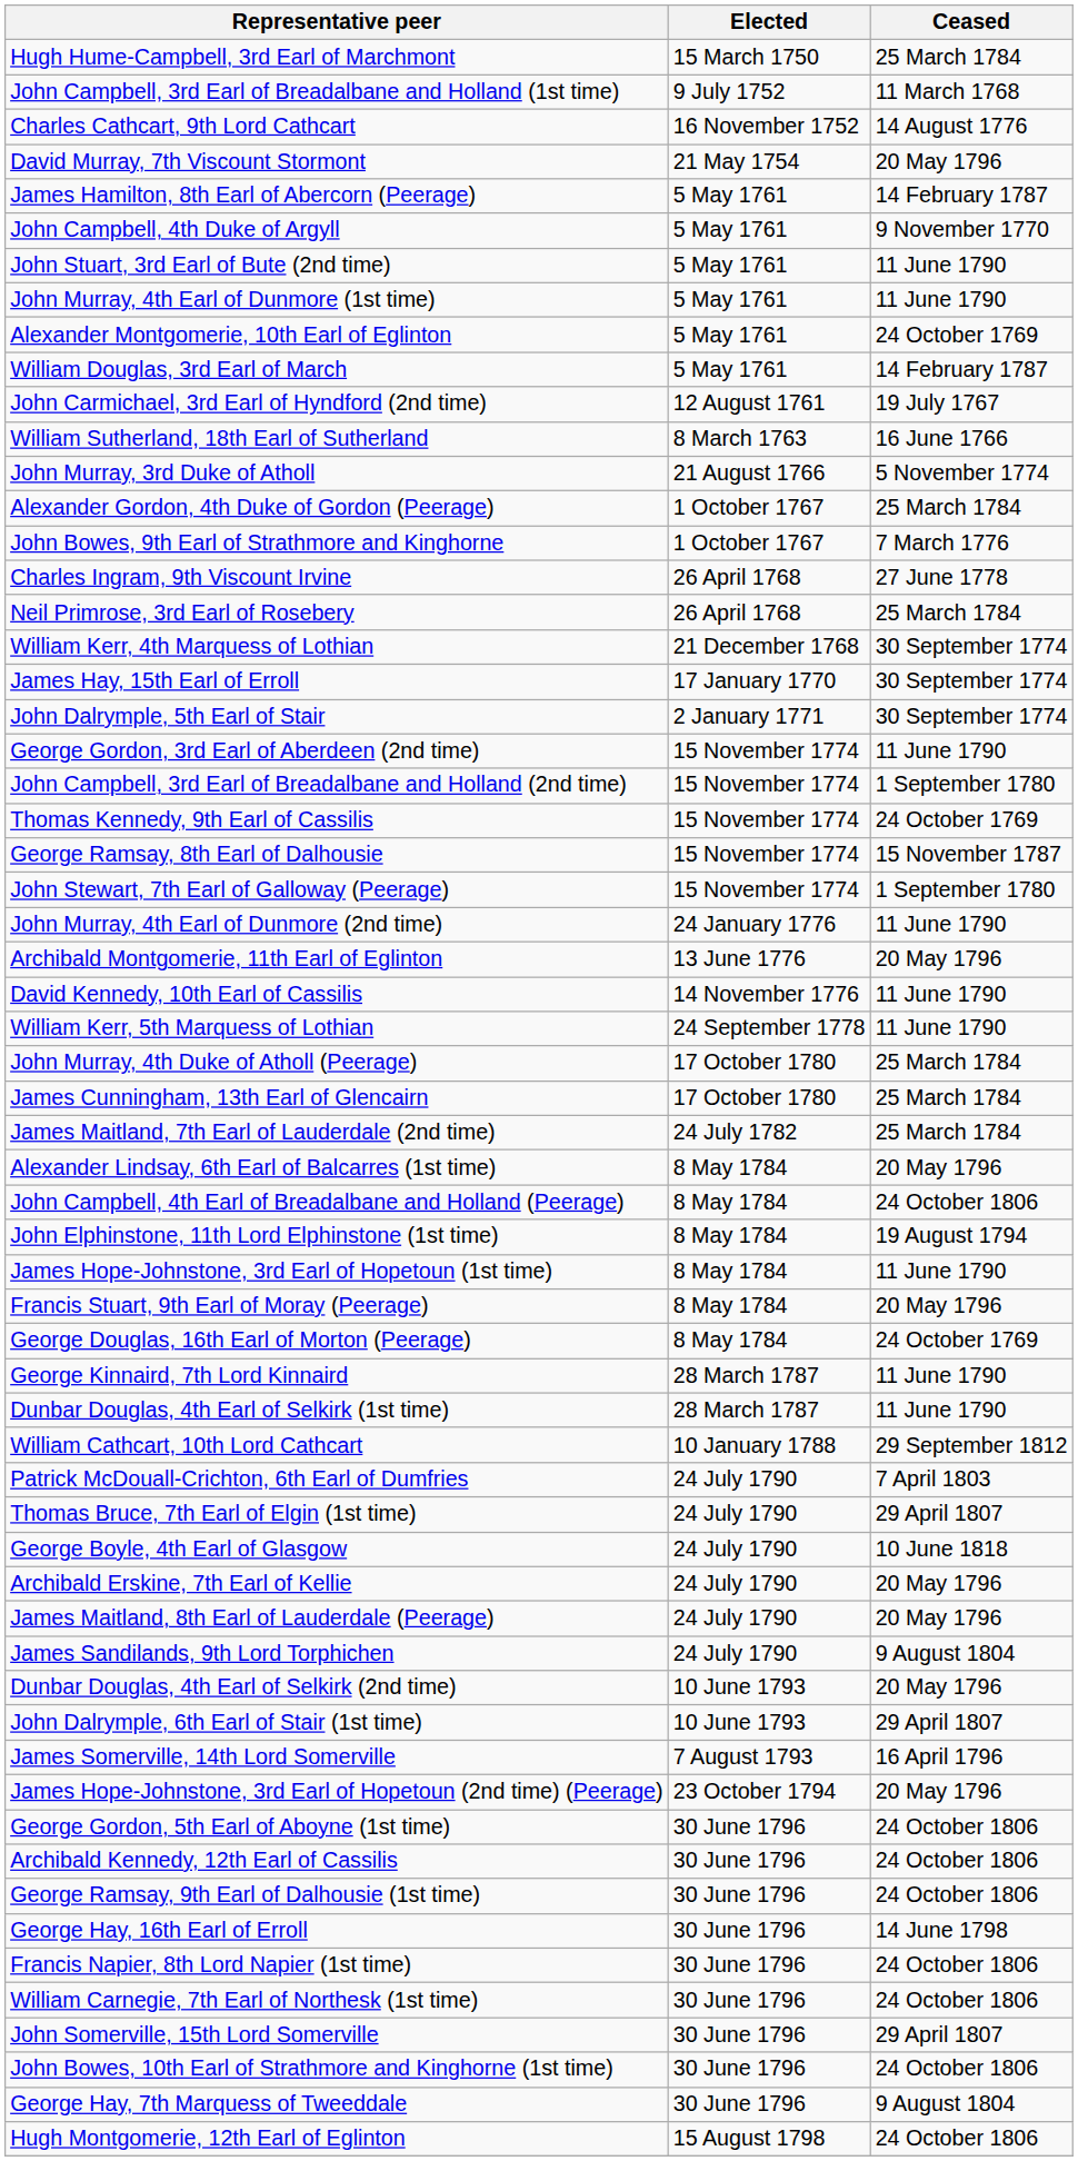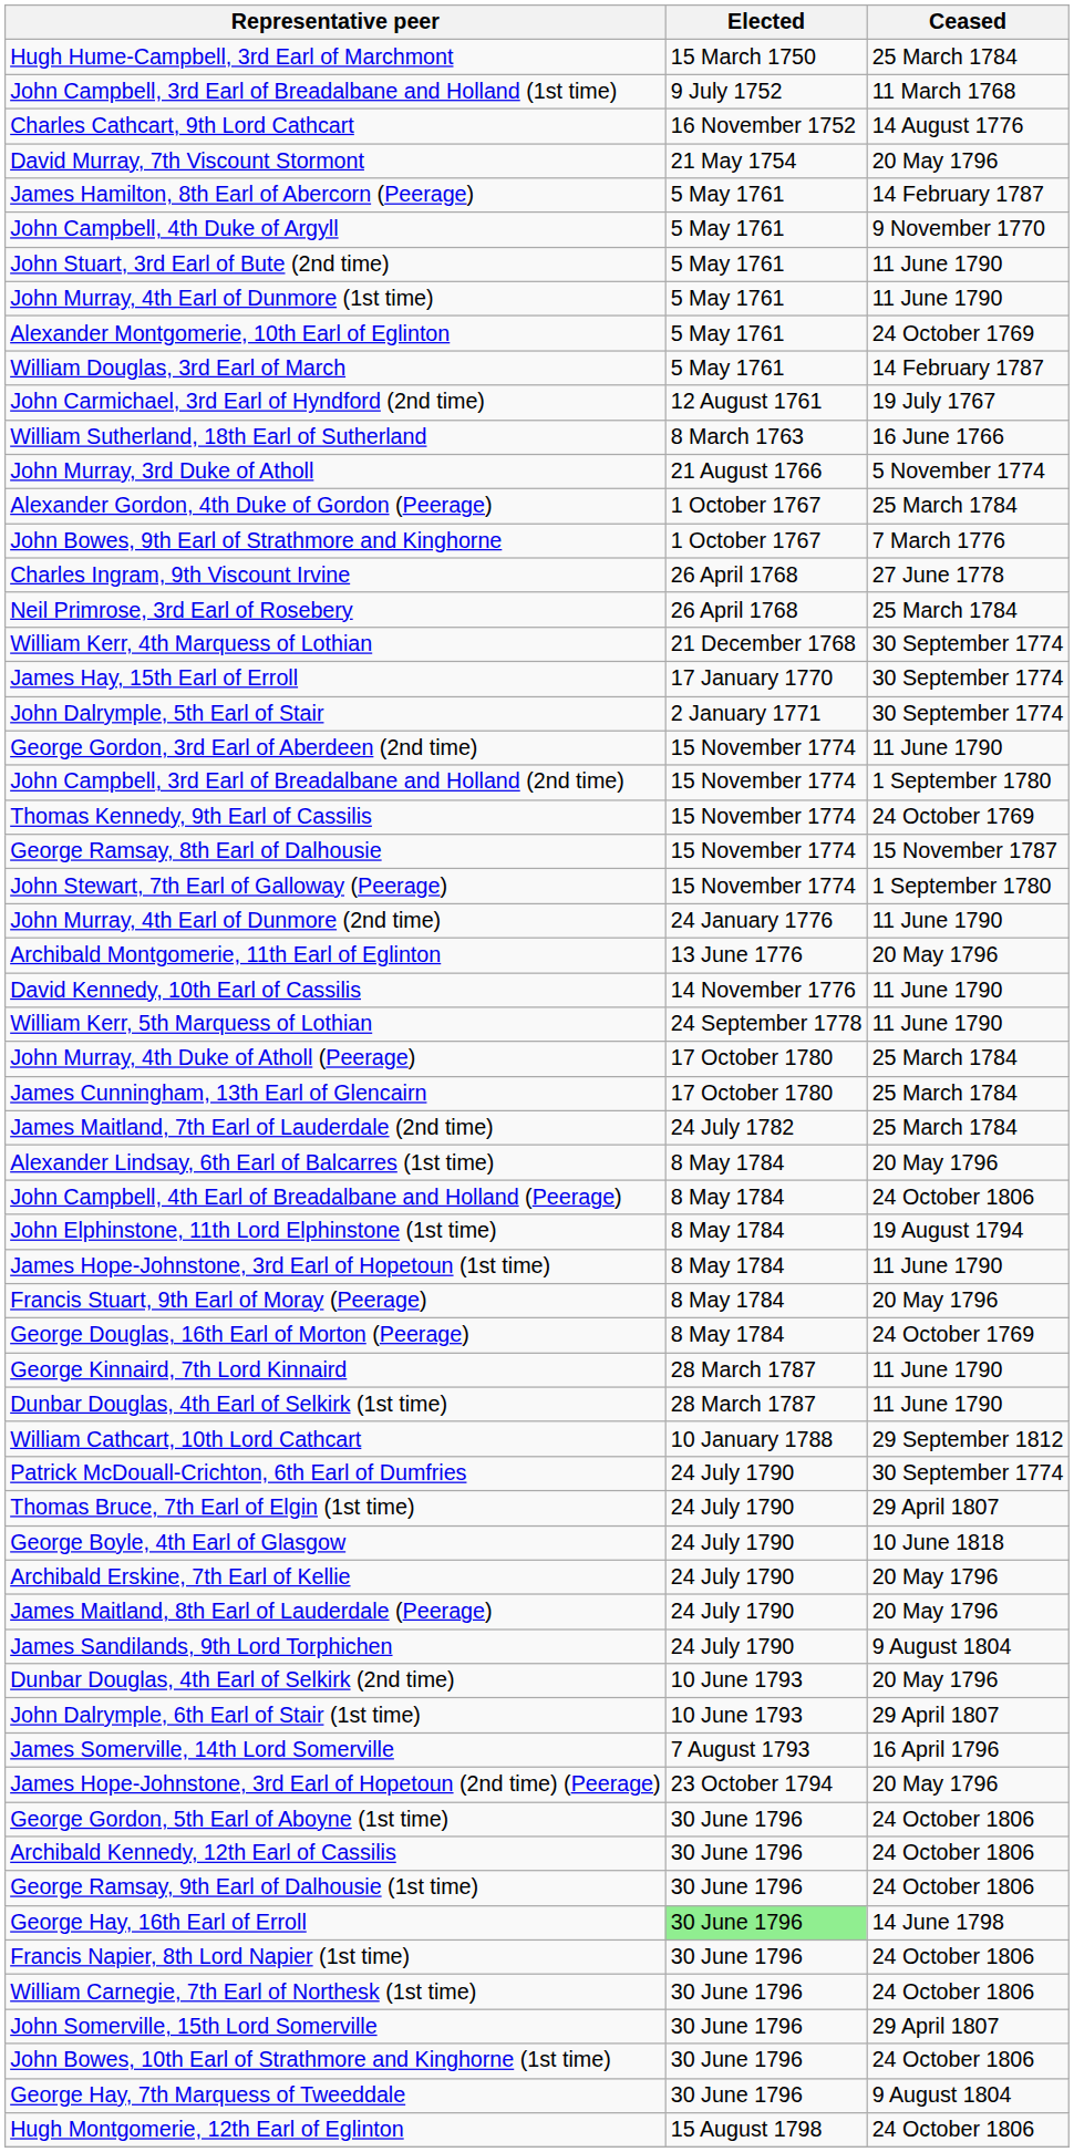Patrick McDouall-Crichton, 6th Earl of Dumfries | Ceased: 7 April 1803 -> 30 September 1774
George Hay, 16th Earl of Erroll | Elected: no background -> lightgreen background
